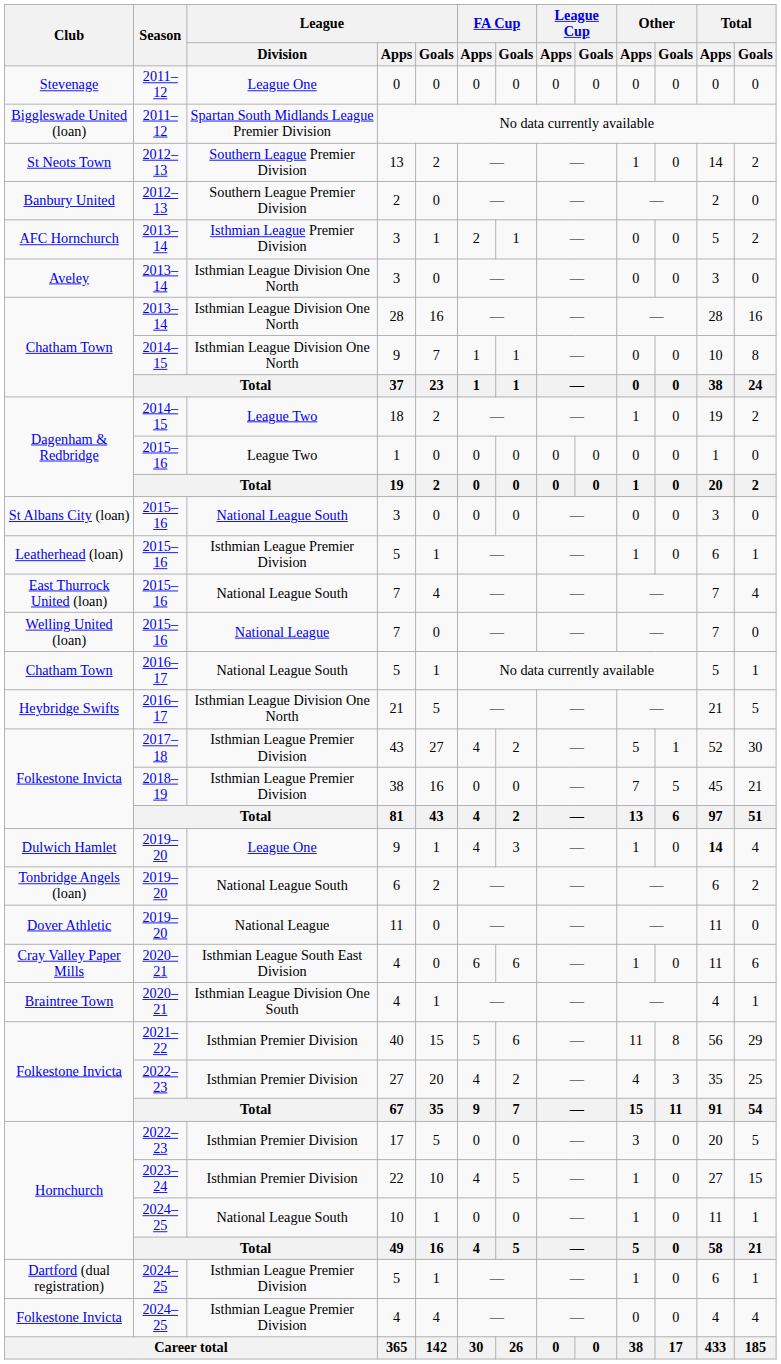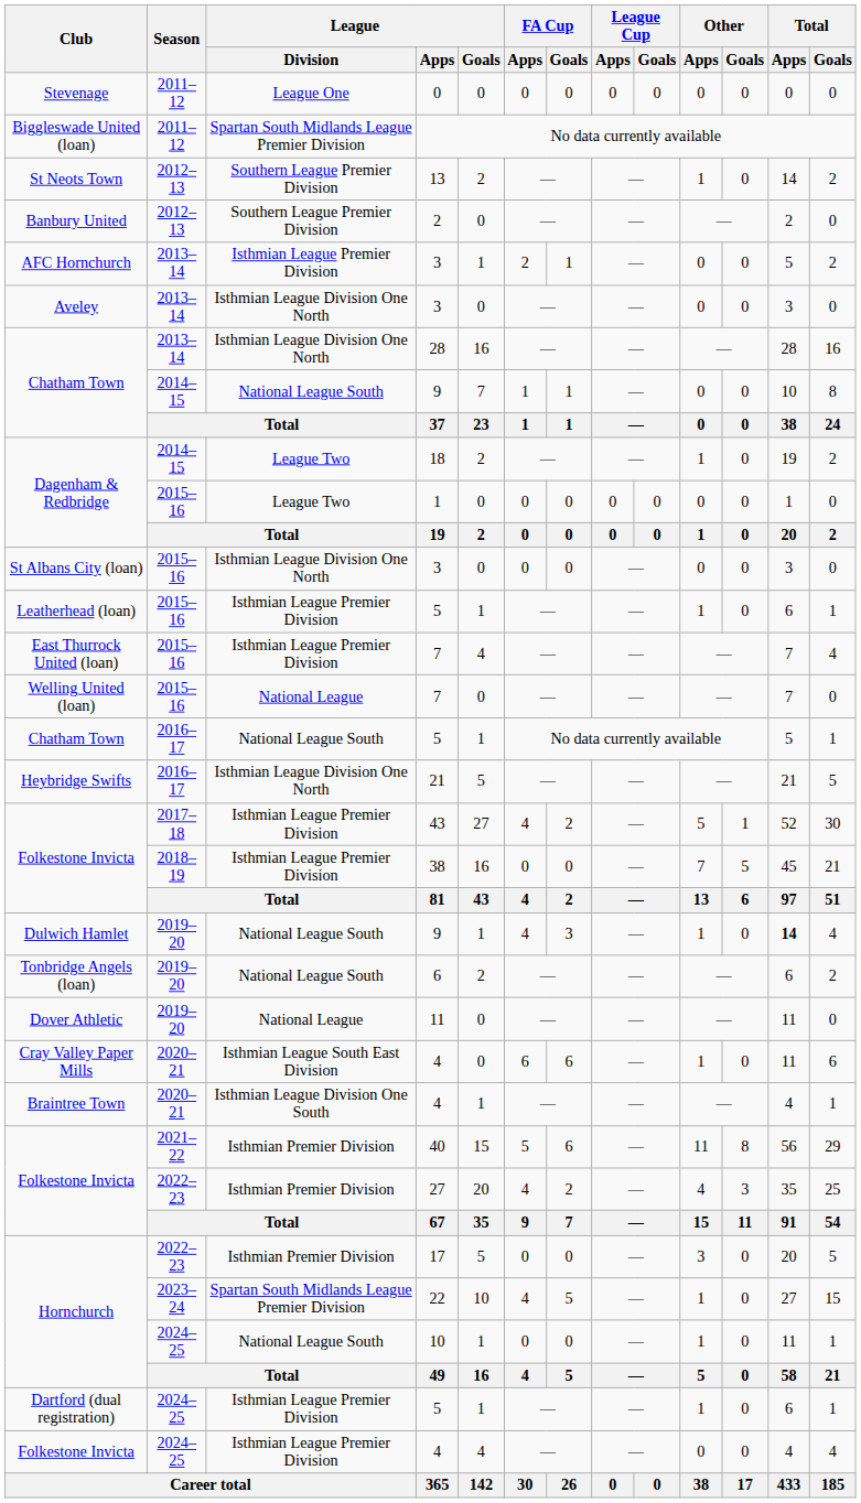Chatham Town / 9 | League / Division: Isthmian League Division One North -> National League South
St Albans City (loan) / 3 | League / Division: National League South -> Isthmian League Division One North
East Thurrock United (loan) / 7 | League / Division: National League South -> Isthmian League Premier Division
Dulwich Hamlet / 9 | League / Division: League One -> National League South
22 | League / Division: Isthmian Premier Division -> Spartan South Midlands League Premier Division
